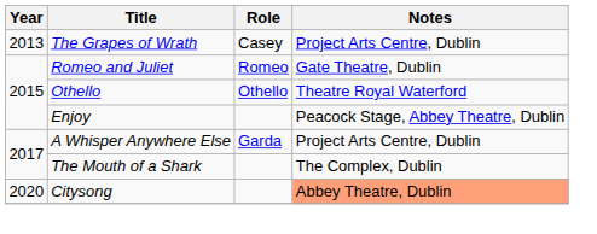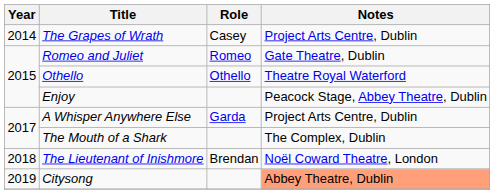The Grapes of Wrath | Year: 2013 -> 2014
+ row: 2018 | The Lieutenant of Inishmore | Brendan | Noël Coward Theatre, London
Citysong | Year: 2020 -> 2019
